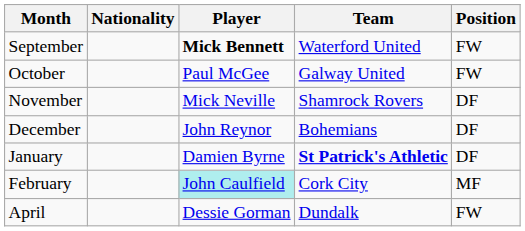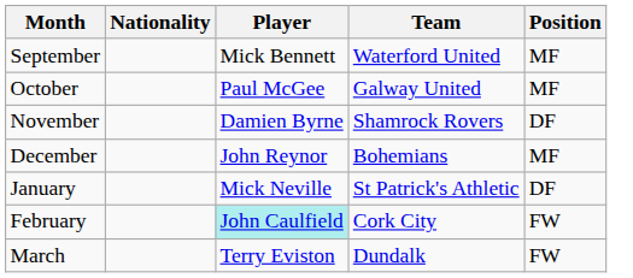September | Player: bold -> normal
September | Position: FW -> MF
October | Position: FW -> MF
November | Player: Mick Neville -> Damien Byrne
December | Position: DF -> MF
January | Player: Damien Byrne -> Mick Neville
January | Team: bold -> normal
February | Position: MF -> FW
+ row: March | Terry Eviston | Dundalk | FW
- row: April | Dessie Gorman | Dundalk | FW
